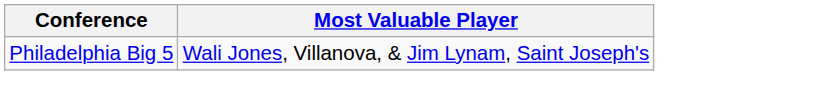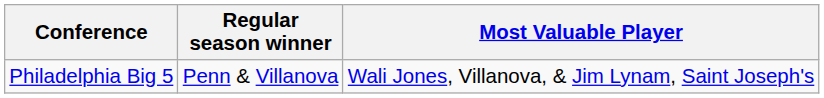+ column: Regular season winner | Penn & Villanova
